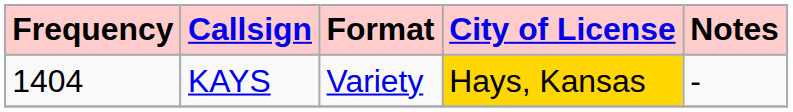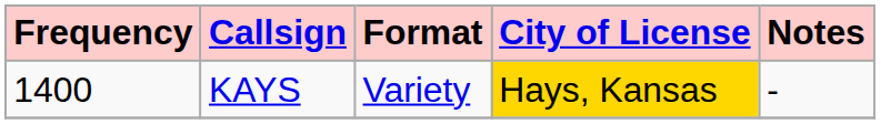KAYS | Frequency: 1404 -> 1400
